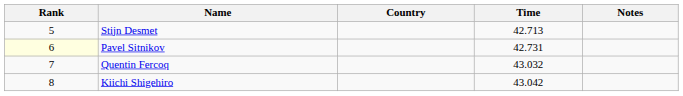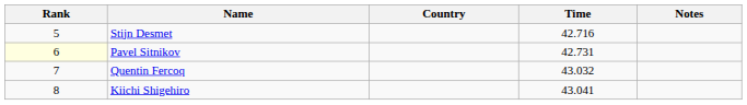Stijn Desmet | Time: 42.713 -> 42.716
Kiichi Shigehiro | Time: 43.042 -> 43.041
